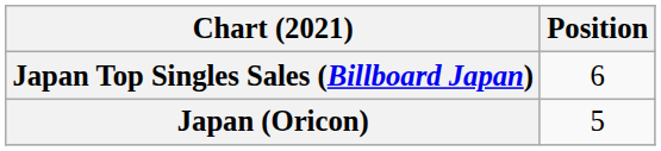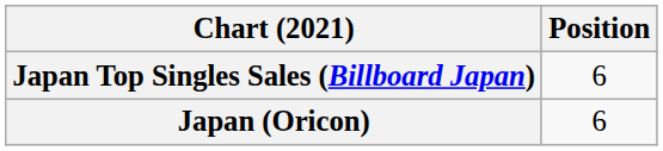Japan (Oricon) | Position: 5 -> 6
